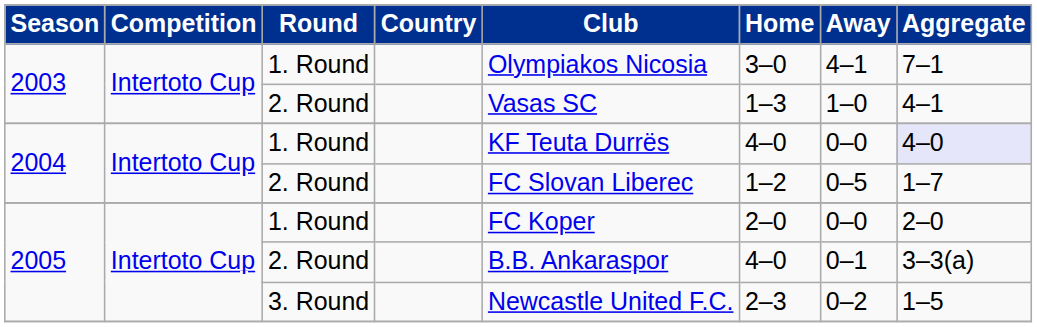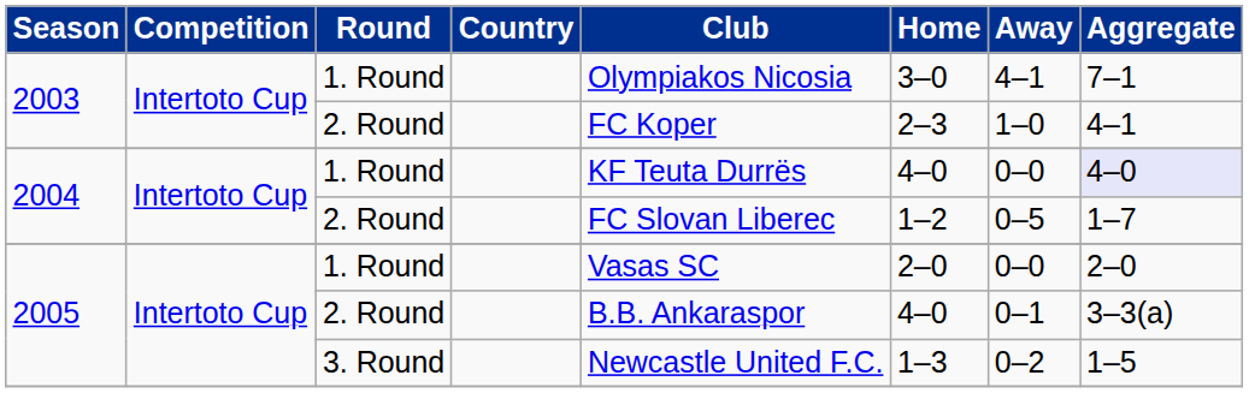2003 / 2. Round | Club: Vasas SC -> FC Koper
2003 / 2. Round | Home: 1–3 -> 2–3
2005 / 1. Round | Club: FC Koper -> Vasas SC
2005 / 3. Round | Home: 2–3 -> 1–3
